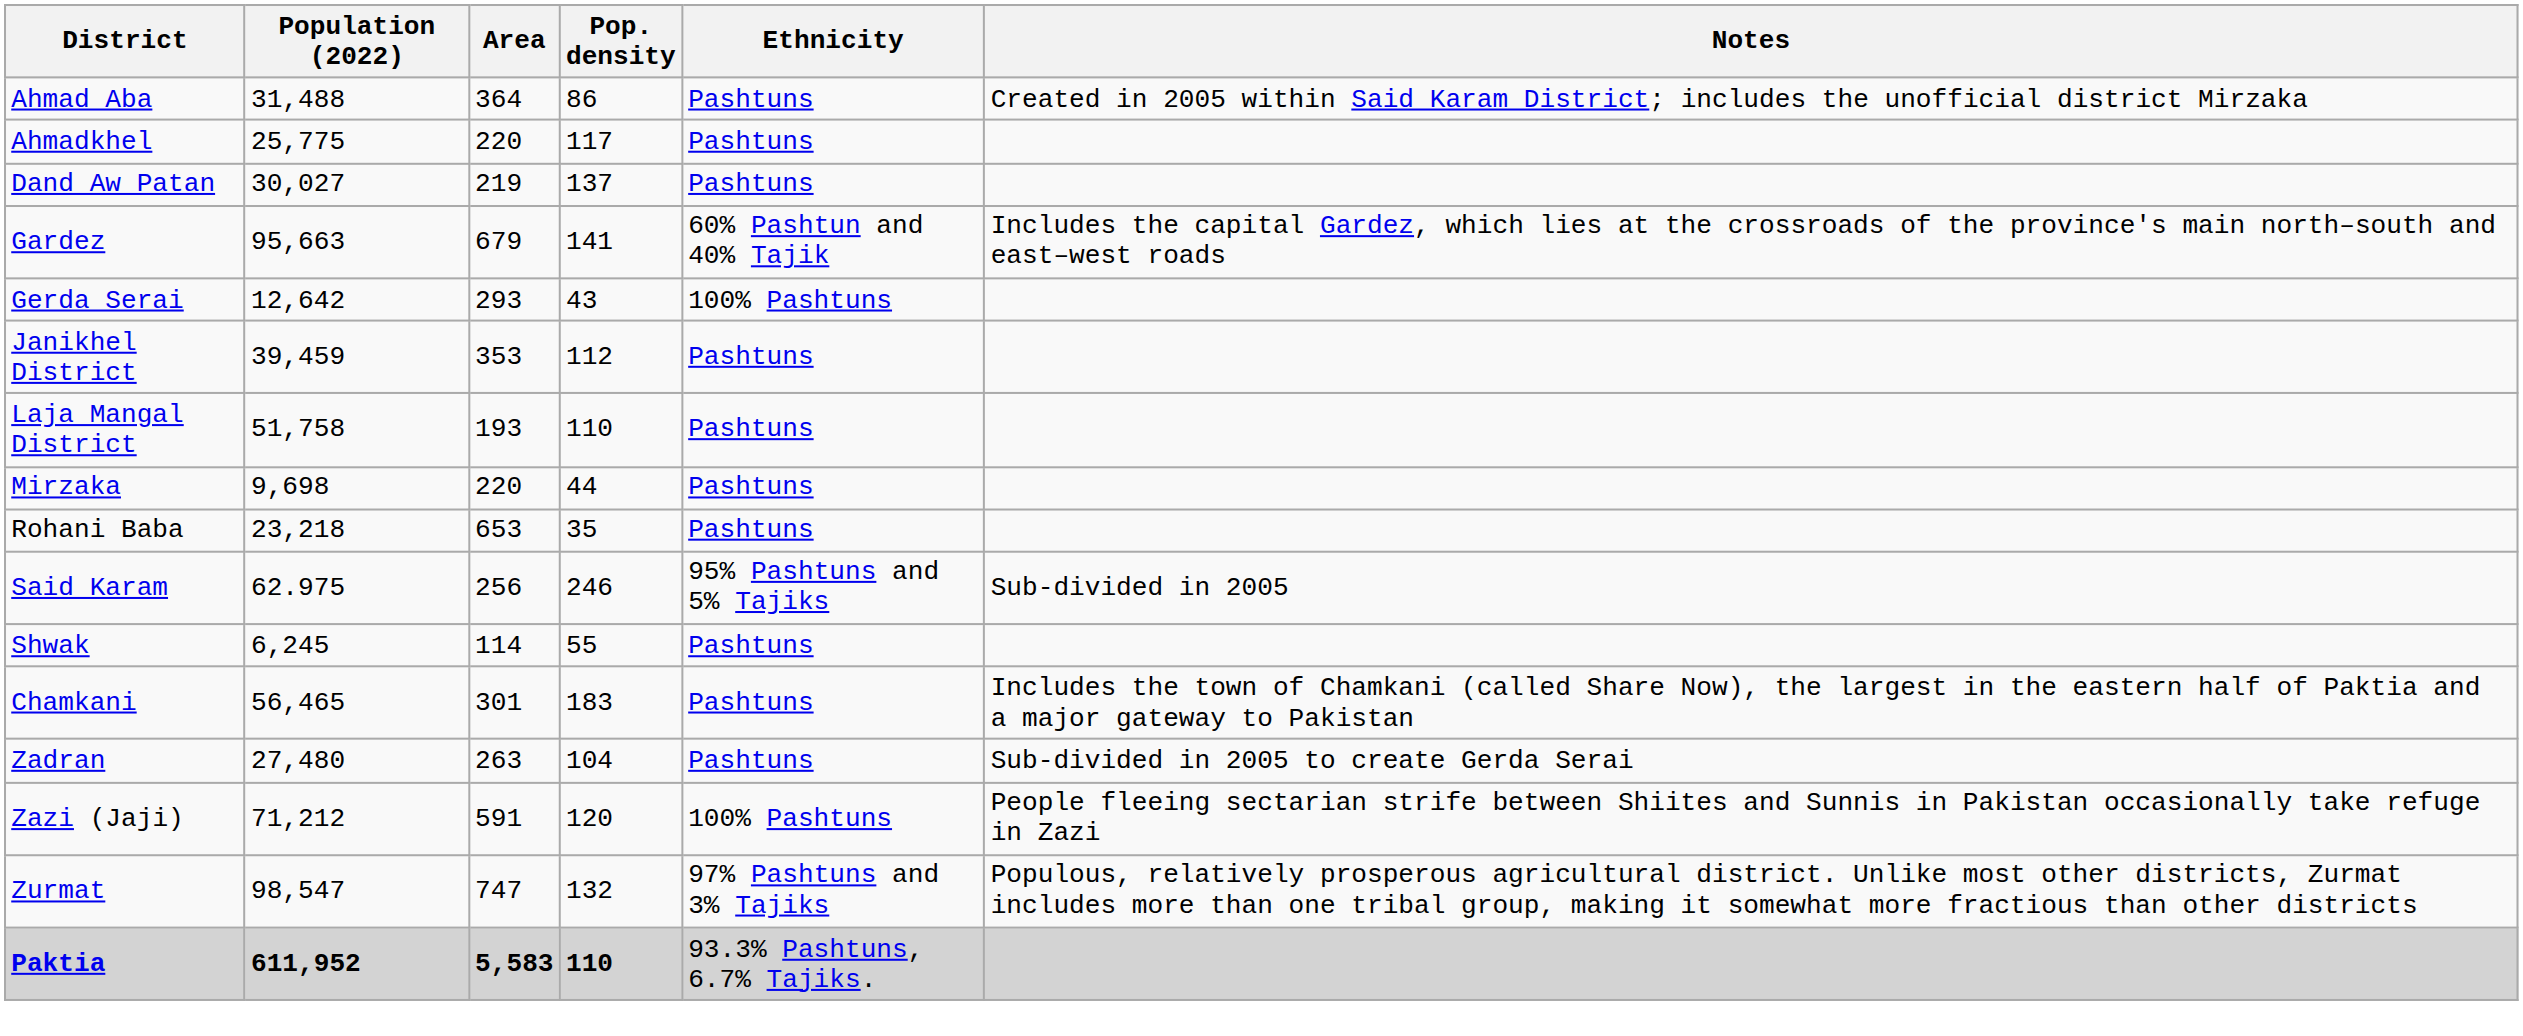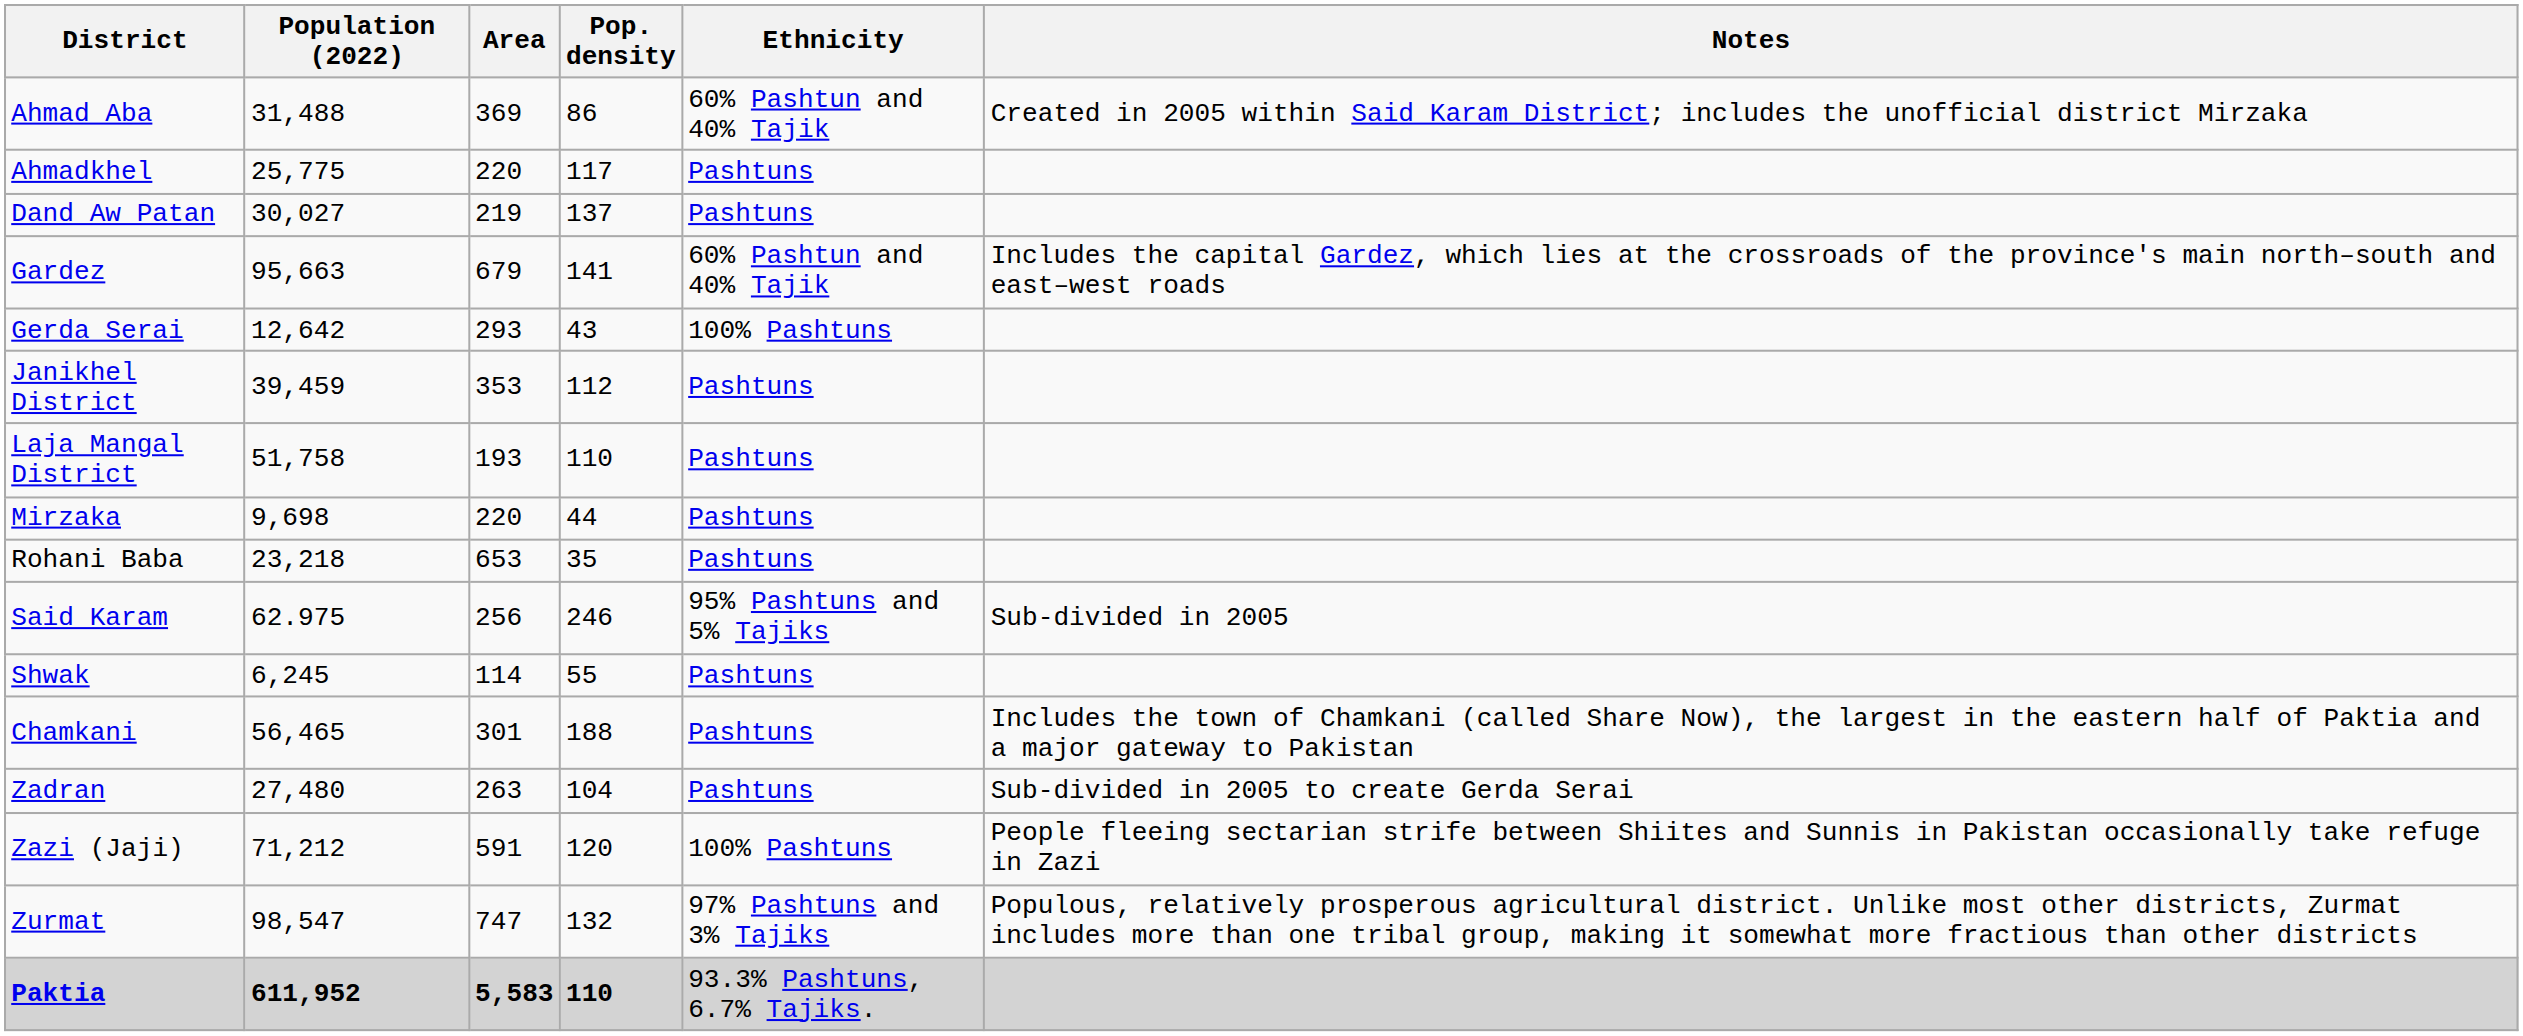Ahmad Aba | Area: 364 -> 369
Ahmad Aba | Ethnicity: Pashtuns -> 60% Pashtun and 40% Tajik
Chamkani | Pop. density: 183 -> 188
